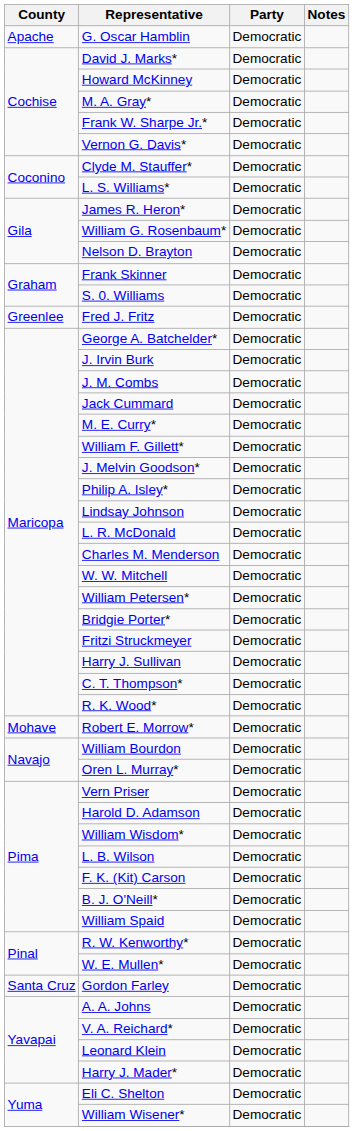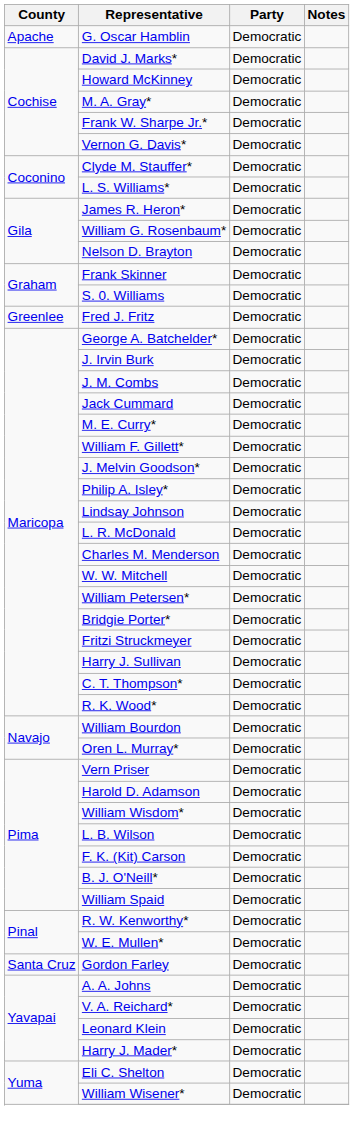- row: Mohave | Robert E. Morrow* | Democratic
